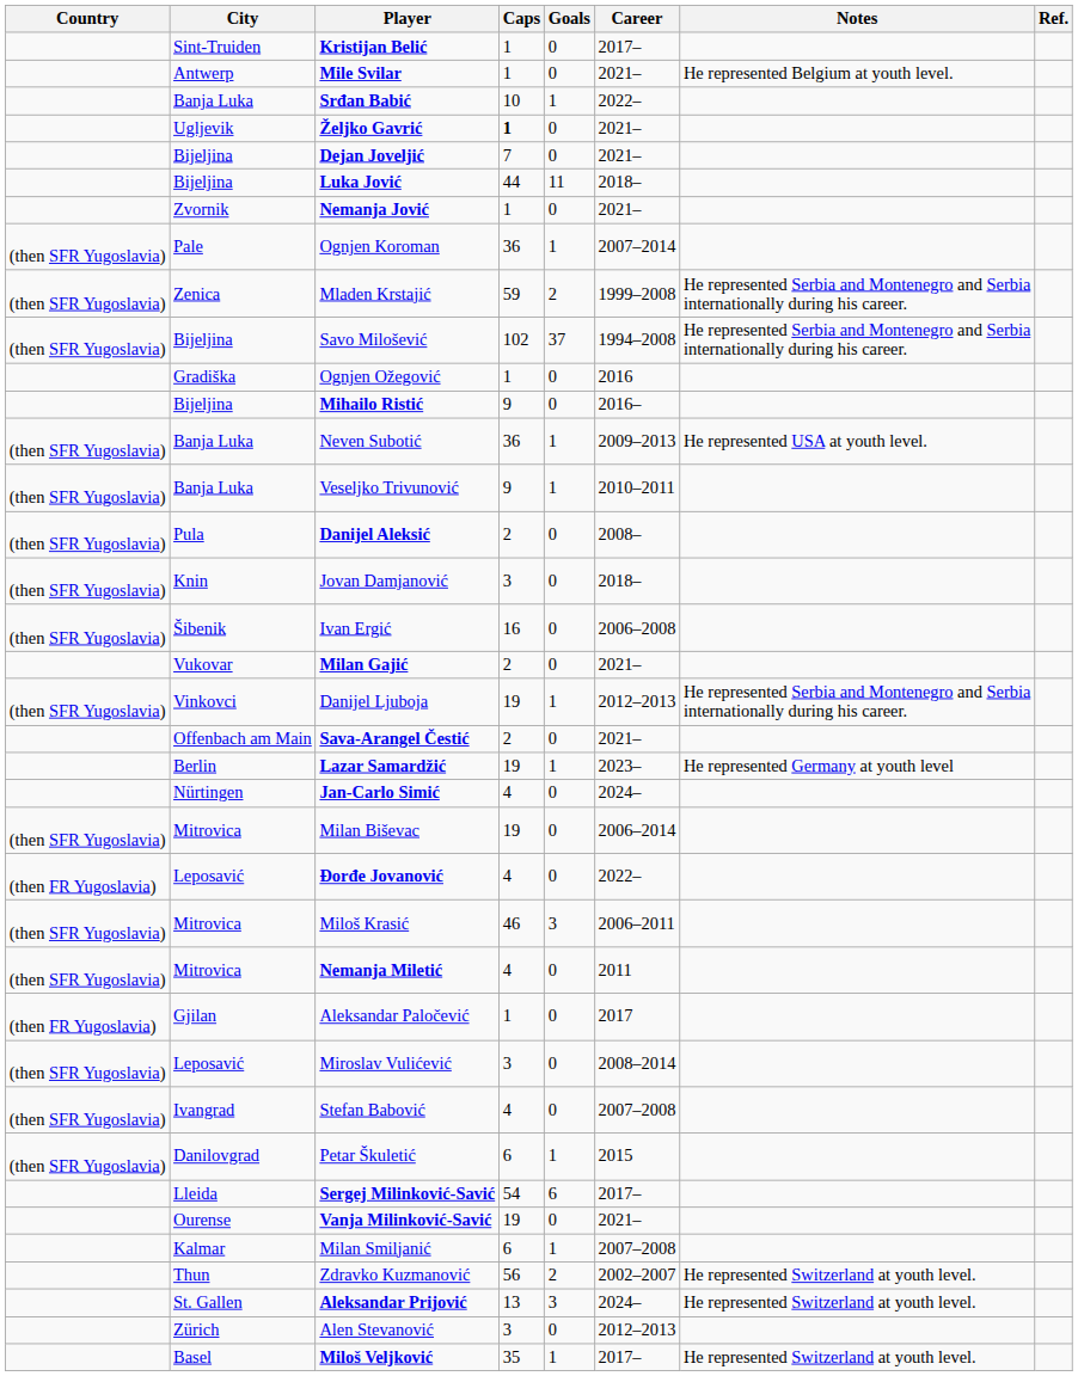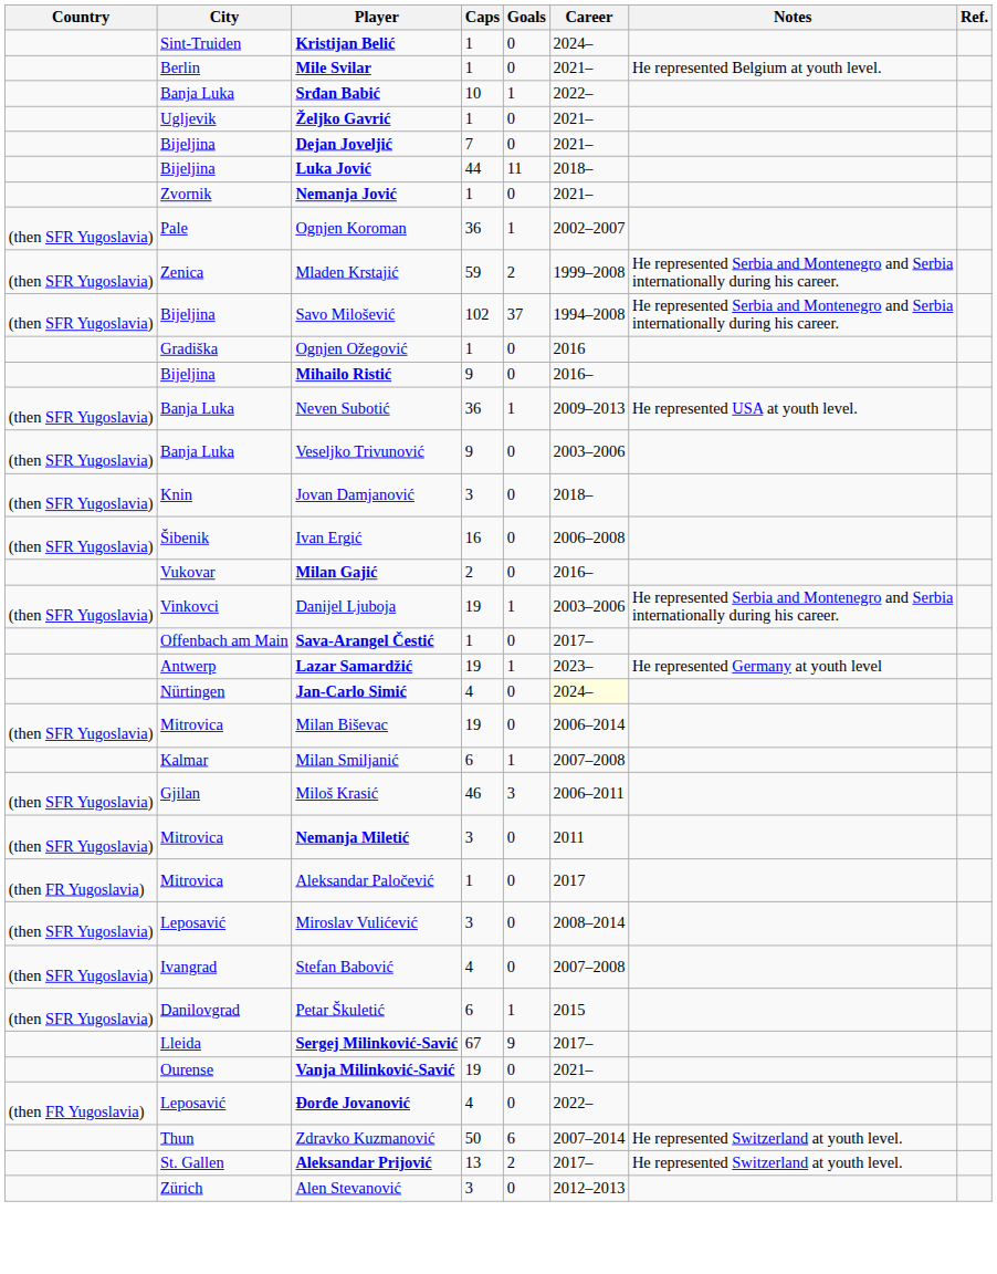Kristijan Belić | Career: 2017– -> 2024–
Mile Svilar | City: Antwerp -> Berlin
Željko Gavrić | Caps: bold -> normal
Ognjen Koroman | Career: 2007–2014 -> 2002–2007
Veseljko Trivunović | Goals: 1 -> 0
Veseljko Trivunović | Career: 2010–2011 -> 2003–2006
- row: (then SFR Yugoslavia) | Pula | Danijel Aleksić | 2 | 0 | 2008–
Milan Gajić | Career: 2021– -> 2016–
Danijel Ljuboja | Career: 2012–2013 -> 2003–2006
Sava-Arangel Čestić | Caps: 2 -> 1
Sava-Arangel Čestić | Career: 2021– -> 2017–
Lazar Samardžić | City: Berlin -> Antwerp
Jan-Carlo Simić | Career: no background -> lightyellow background
rows swapped: Đorđe Jovanović <-> Milan Smiljanić
Miloš Krasić | City: Mitrovica -> Gjilan
Nemanja Miletić | Caps: 4 -> 3
Aleksandar Paločević | City: Gjilan -> Mitrovica
Sergej Milinković-Savić | Caps: 54 -> 67
Sergej Milinković-Savić | Goals: 6 -> 9
Zdravko Kuzmanović | Caps: 56 -> 50
Zdravko Kuzmanović | Goals: 2 -> 6
Zdravko Kuzmanović | Career: 2002–2007 -> 2007–2014
Aleksandar Prijović | Goals: 3 -> 2
Aleksandar Prijović | Career: 2024– -> 2017–
- row: Basel | Miloš Veljković | 35 | 1 | 2017– | He represented Switzerland at youth level.
